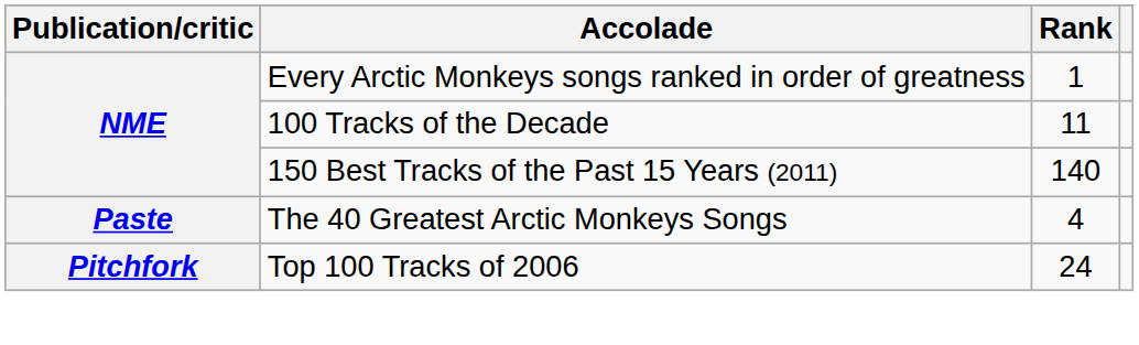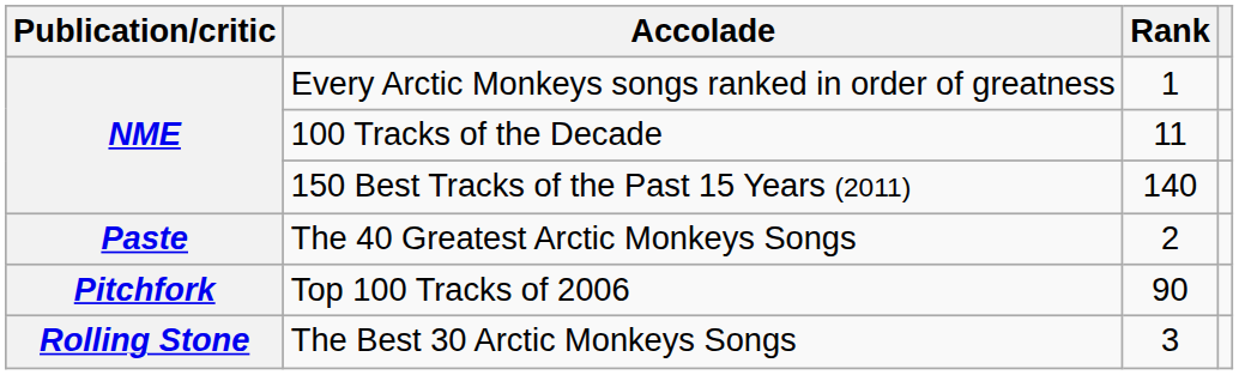The 40 Greatest Arctic Monkeys Songs | Rank: 4 -> 2
Top 100 Tracks of 2006 | Rank: 24 -> 90
+ row: Rolling Stone | The Best 30 Arctic Monkeys Songs | 3
